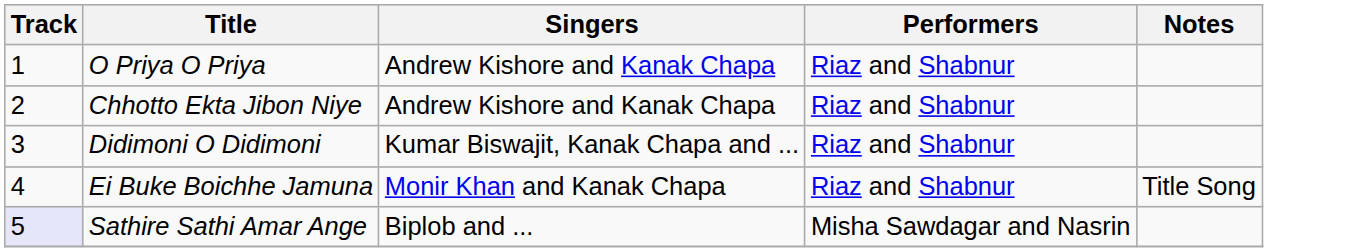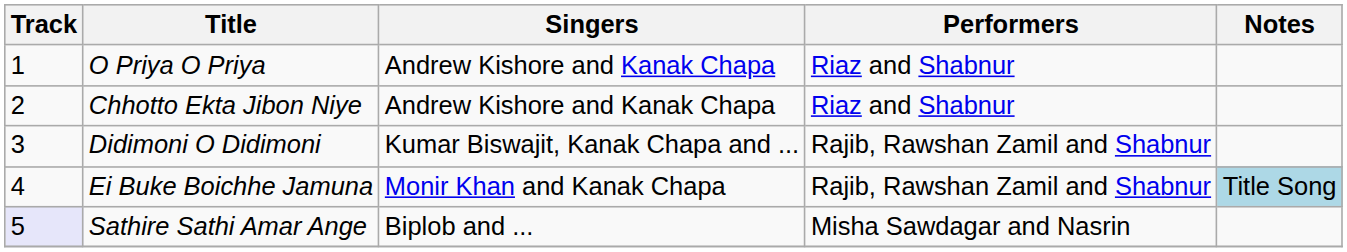Didimoni O Didimoni | Performers: Riaz and Shabnur -> Rajib, Rawshan Zamil and Shabnur
Ei Buke Boichhe Jamuna | Performers: Riaz and Shabnur -> Rajib, Rawshan Zamil and Shabnur
Ei Buke Boichhe Jamuna | Notes: no background -> lightblue background
